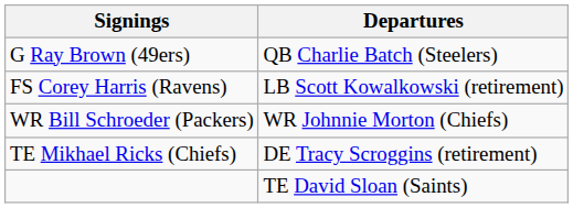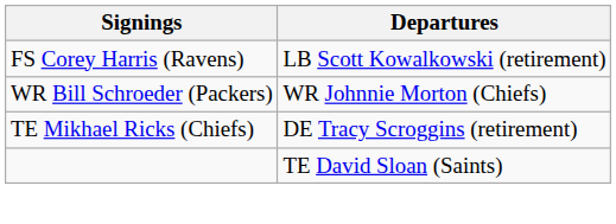- row: G Ray Brown (49ers) | QB Charlie Batch (Steelers)
